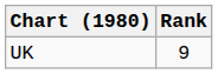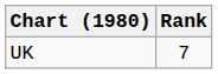UK | Rank: 9 -> 7
